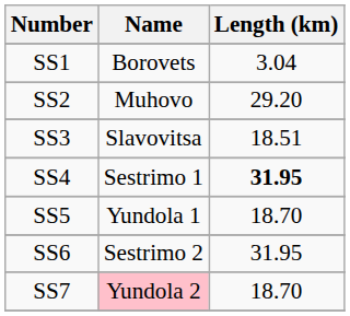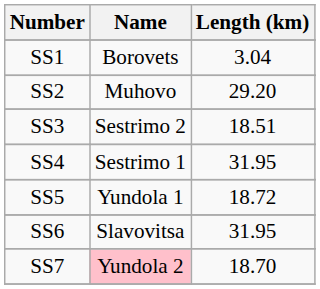SS3 | Name: Slavovitsa -> Sestrimo 2
SS4 | Length (km): bold -> normal
SS5 | Length (km): 18.70 -> 18.72
SS6 | Name: Sestrimo 2 -> Slavovitsa
